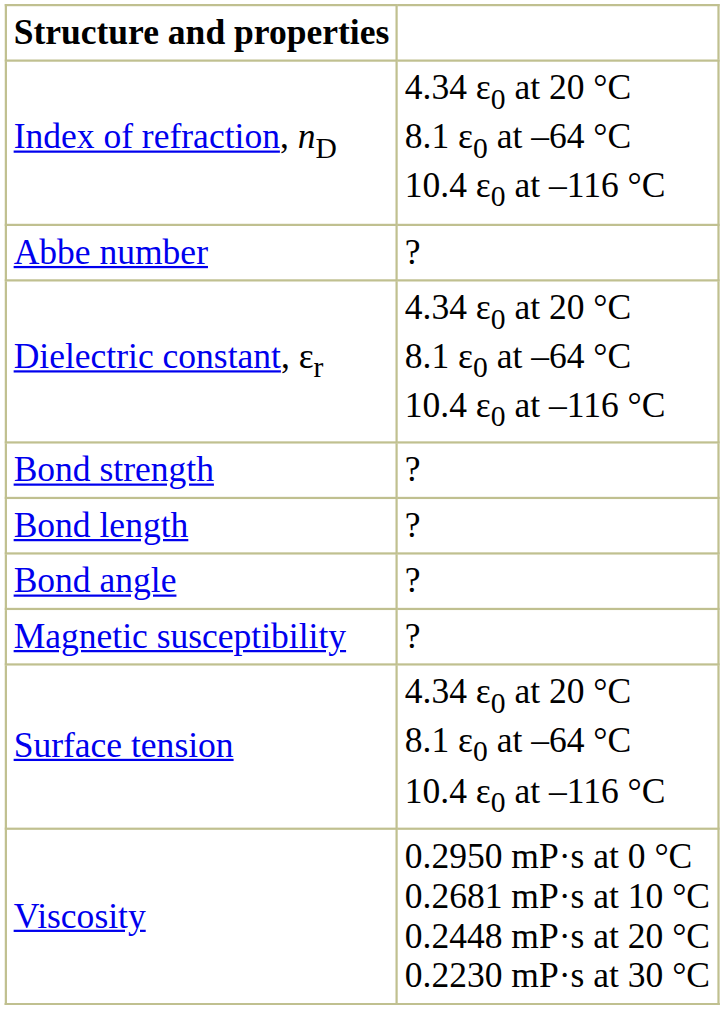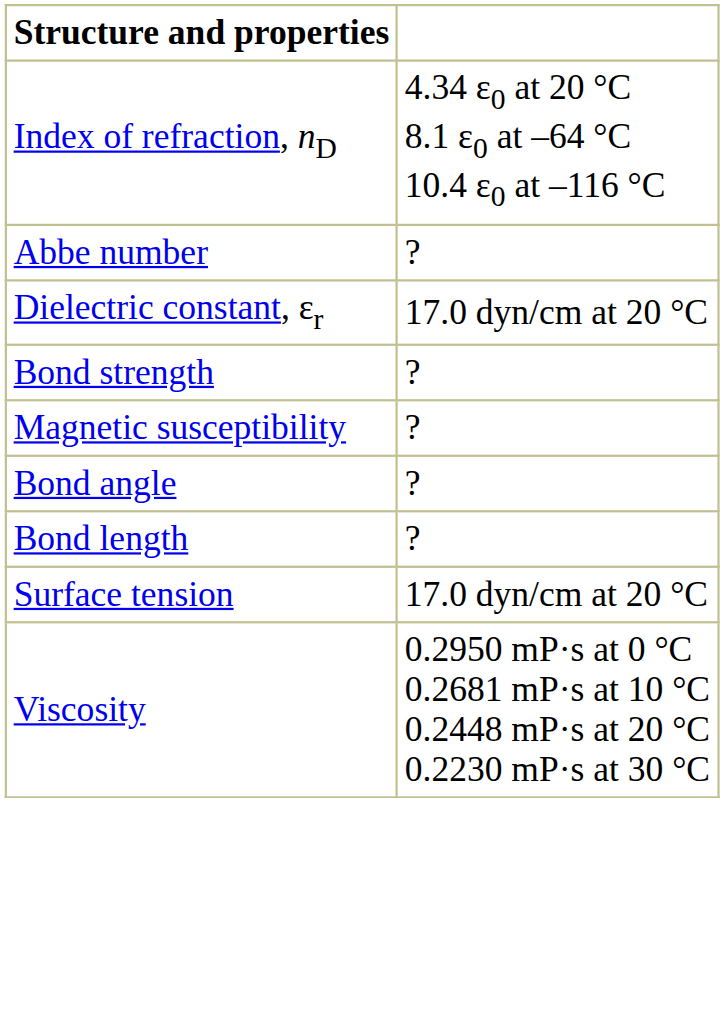Dielectric constant, εr | column 2: 4.34 ε0 at 20 °C 8.1 ε0 at –64 °C 10.4 ε0 at –116 °C -> 17.0 dyn/cm at 20 °C
rows swapped: Bond length <-> Magnetic susceptibility
Surface tension | column 2: 4.34 ε0 at 20 °C 8.1 ε0 at –64 °C 10.4 ε0 at –116 °C -> 17.0 dyn/cm at 20 °C
